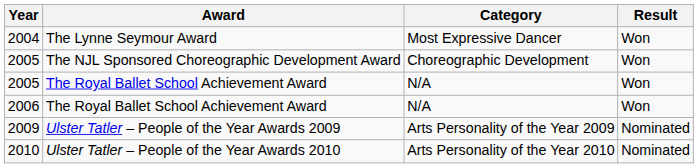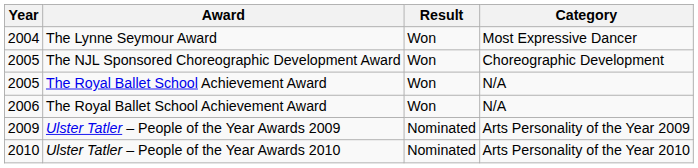columns swapped: Category <-> Result
